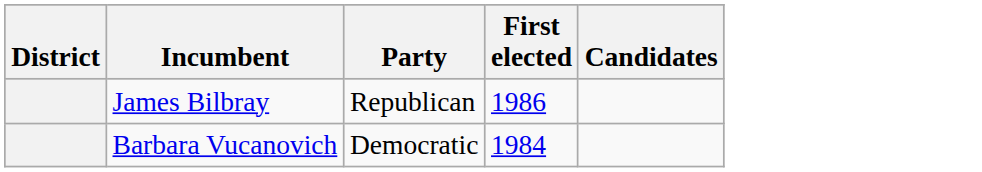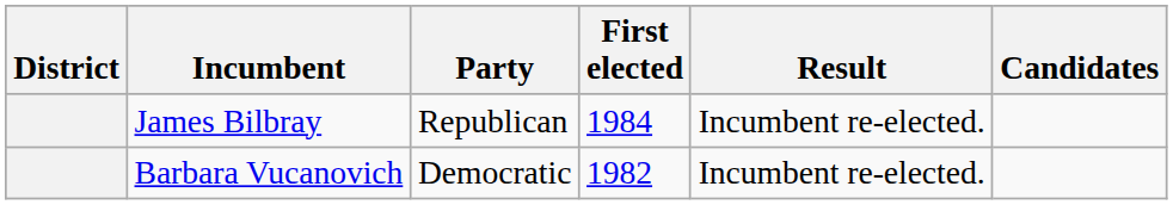+ column: Result | Incumbent re-elected. | Incumbent re-elected.
James Bilbray | First elected: 1986 -> 1984
Barbara Vucanovich | First elected: 1984 -> 1982
